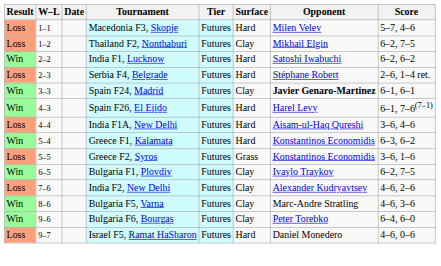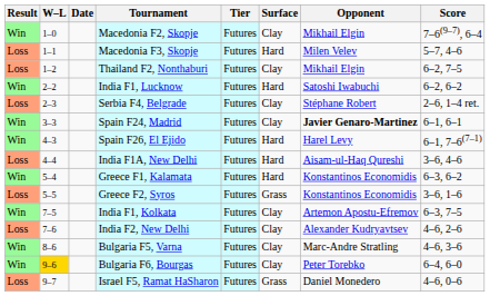+ row: Win | 1–0 | Macedonia F2, Skopje | Futures | Clay | Mikhail Elgin | 7–6(9–7), 6–4
Serbia F4, Belgrade | Surface: Hard -> Clay
- row: Win | 6–5 | Bulgaria F1, Plovdiv | Futures | Clay | Ivaylo Traykov | 6–2, 7–5
+ row: Win | 7–5 | India F1, Kolkata | Futures | Clay | Artemon Apostu-Efremov | 6–3, 7–5
Bulgaria F6, Bourgas | W–L: no background -> gold background
Israel F5, Ramat HaSharon | Surface: Hard -> Grass
